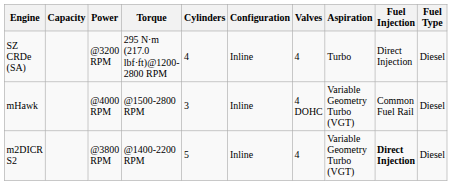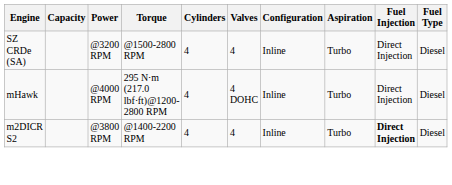columns swapped: Valves <-> Configuration
SZ CRDe (SA) | Torque: 295 N⋅m (217.0 lbf⋅ft)@1200-2800 RPM -> @1500-2800 RPM
mHawk | Torque: @1500-2800 RPM -> 295 N⋅m (217.0 lbf⋅ft)@1200-2800 RPM
mHawk | Cylinders: 3 -> 4
mHawk | Aspiration: Variable Geometry Turbo (VGT) -> Turbo
mHawk | Fuel Injection: Common Fuel Rail -> Direct Injection
m2DICR S2 | Cylinders: 5 -> 4
m2DICR S2 | Aspiration: Variable Geometry Turbo (VGT) -> Turbo
